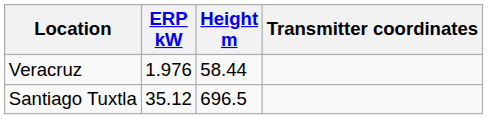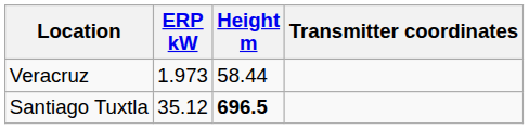Veracruz | ERP kW: 1.976 -> 1.973
Santiago Tuxtla | Height m: normal -> bold
